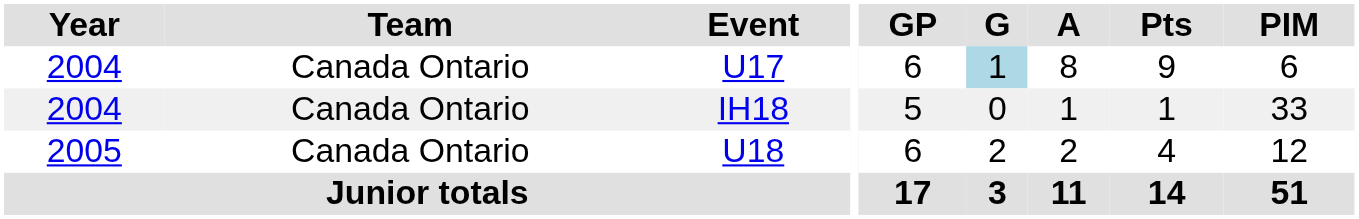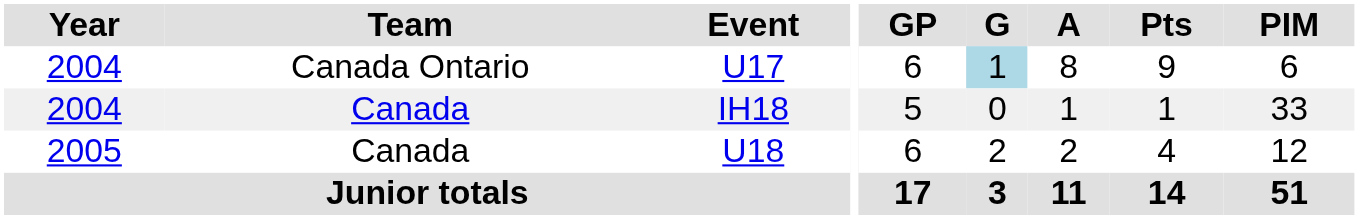IH18 | Team: Canada Ontario -> Canada
U18 | Team: Canada Ontario -> Canada
